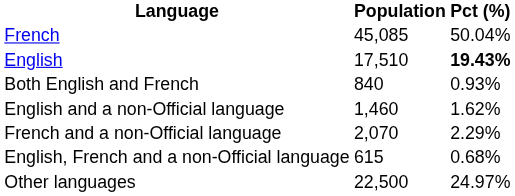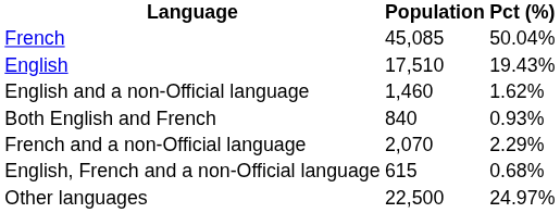English | Pct (%): bold -> normal
rows swapped: Both English and French <-> English and a non-Official language
